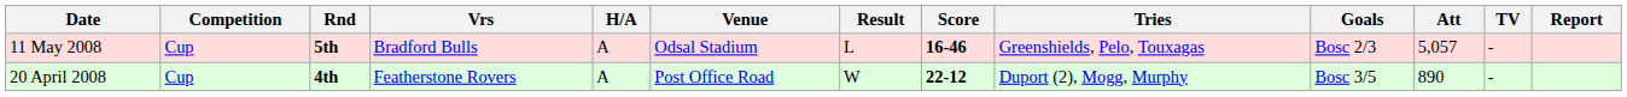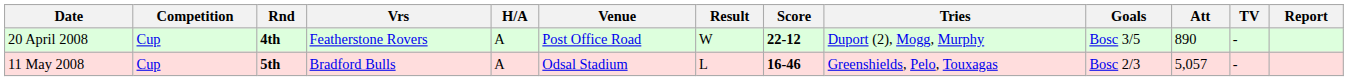rows swapped: 20 April 2008 <-> 11 May 2008
